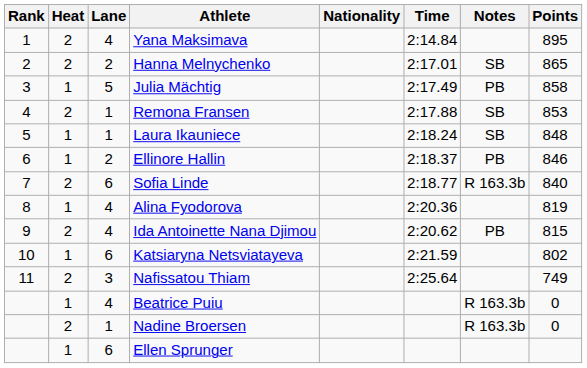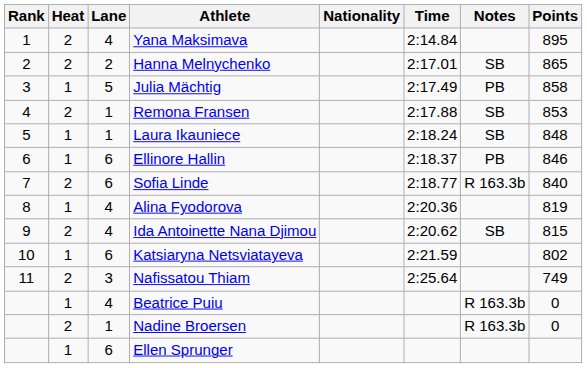Ellinore Hallin | Lane: 2 -> 6
Ida Antoinette Nana Djimou | Notes: PB -> SB
